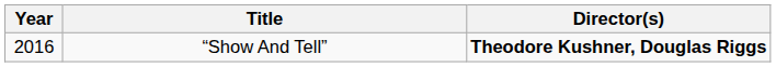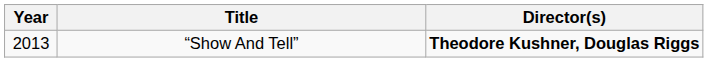“Show And Tell” | Year: 2016 -> 2013
